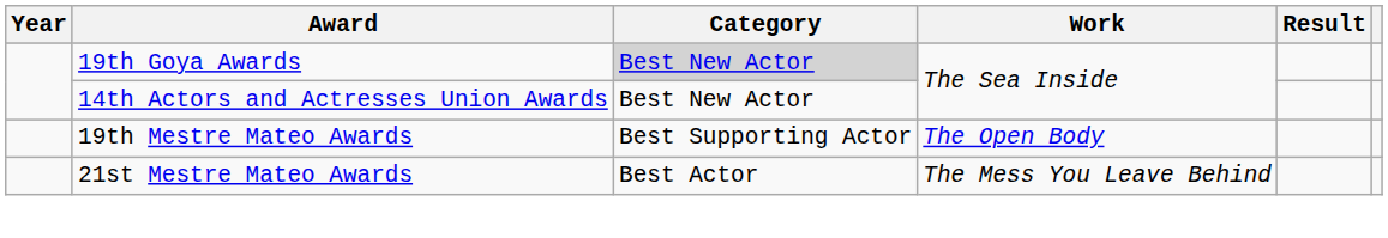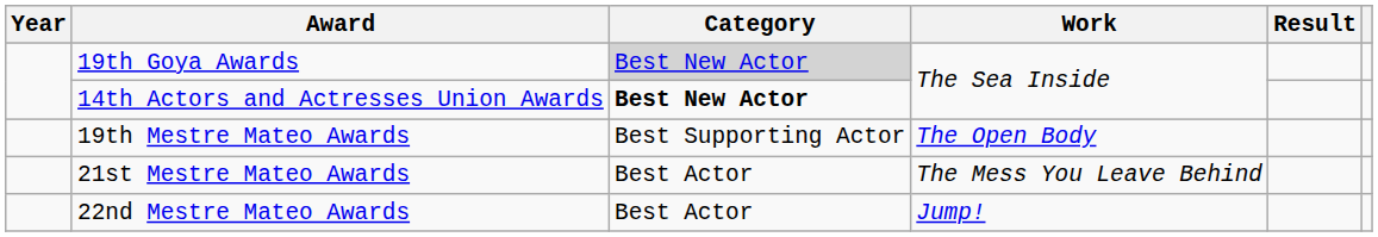14th Actors and Actresses Union Awards | Category: normal -> bold
+ row: 22nd Mestre Mateo Awards | Best Actor | Jump!
